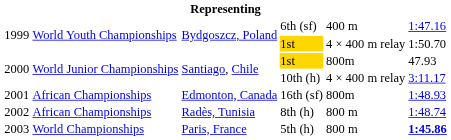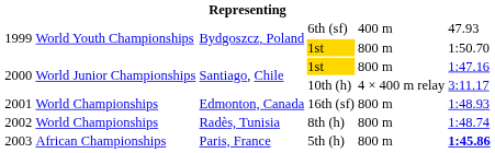6th (sf) | column 6: 1:47.16 -> 47.93
1999 / 1st | column 5: 4 × 400 m relay -> 800 m
2000 / 1st | column 5: 800m -> 800 m
2000 / 1st | column 6: 47.93 -> 1:47.16
16th (sf) | column 2: African Championships -> World Championships
16th (sf) | column 5: 800m -> 800 m
8th (h) | column 2: African Championships -> World Championships
5th (h) | column 2: World Championships -> African Championships
